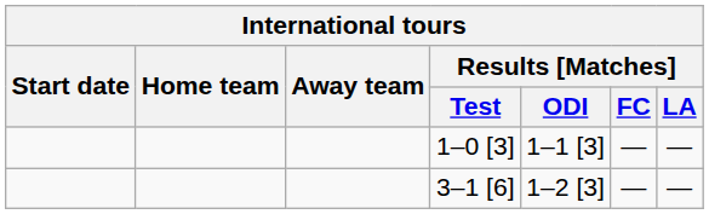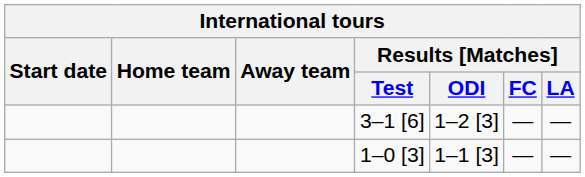rows swapped: 3–1 [6] <-> 1–0 [3]
